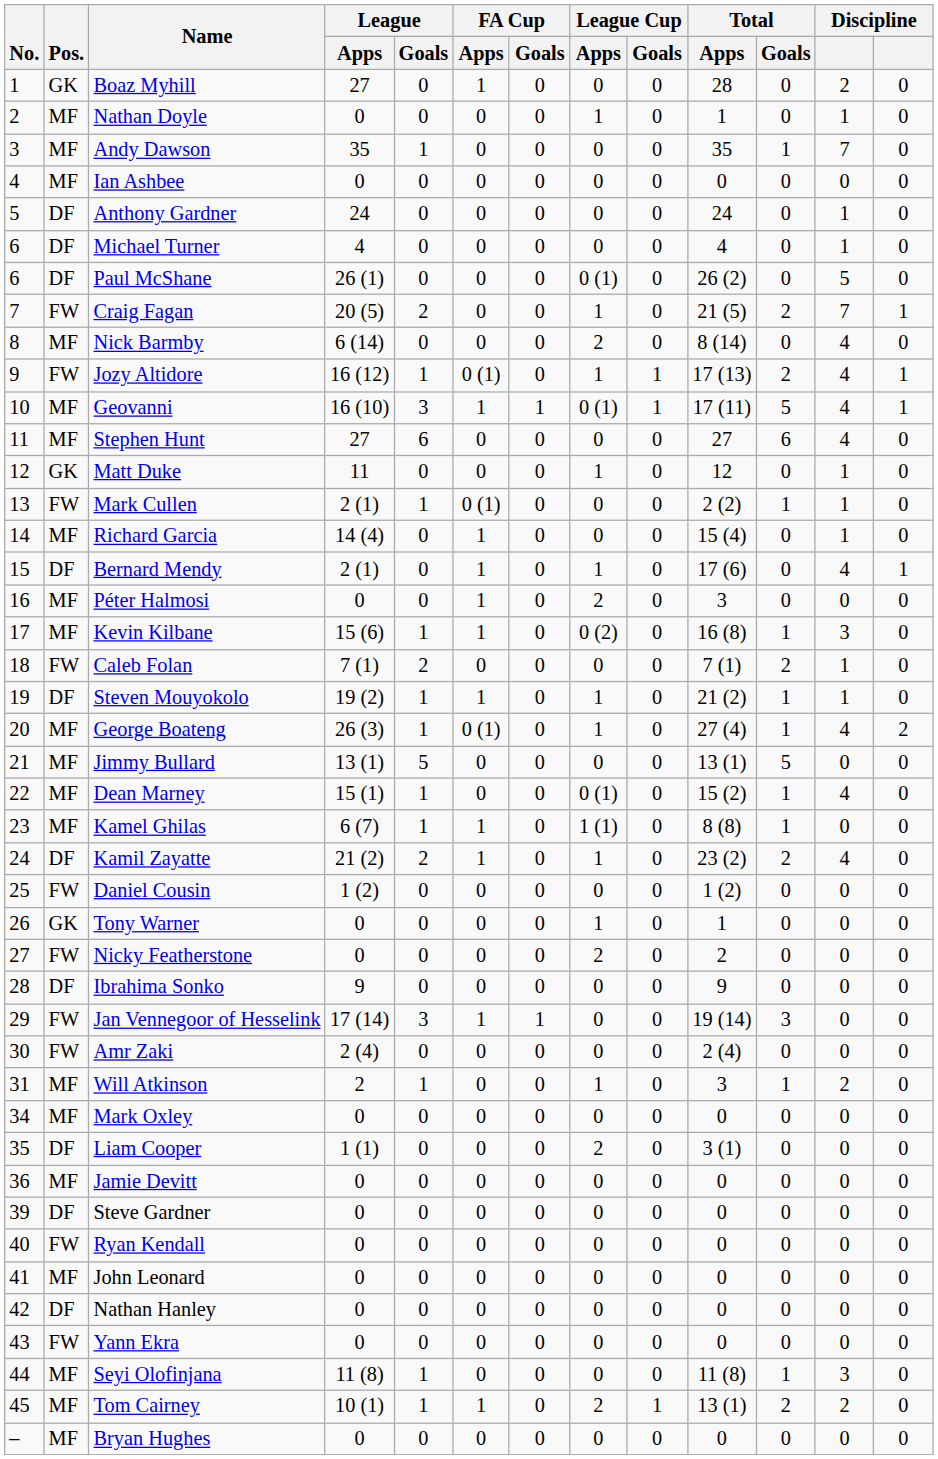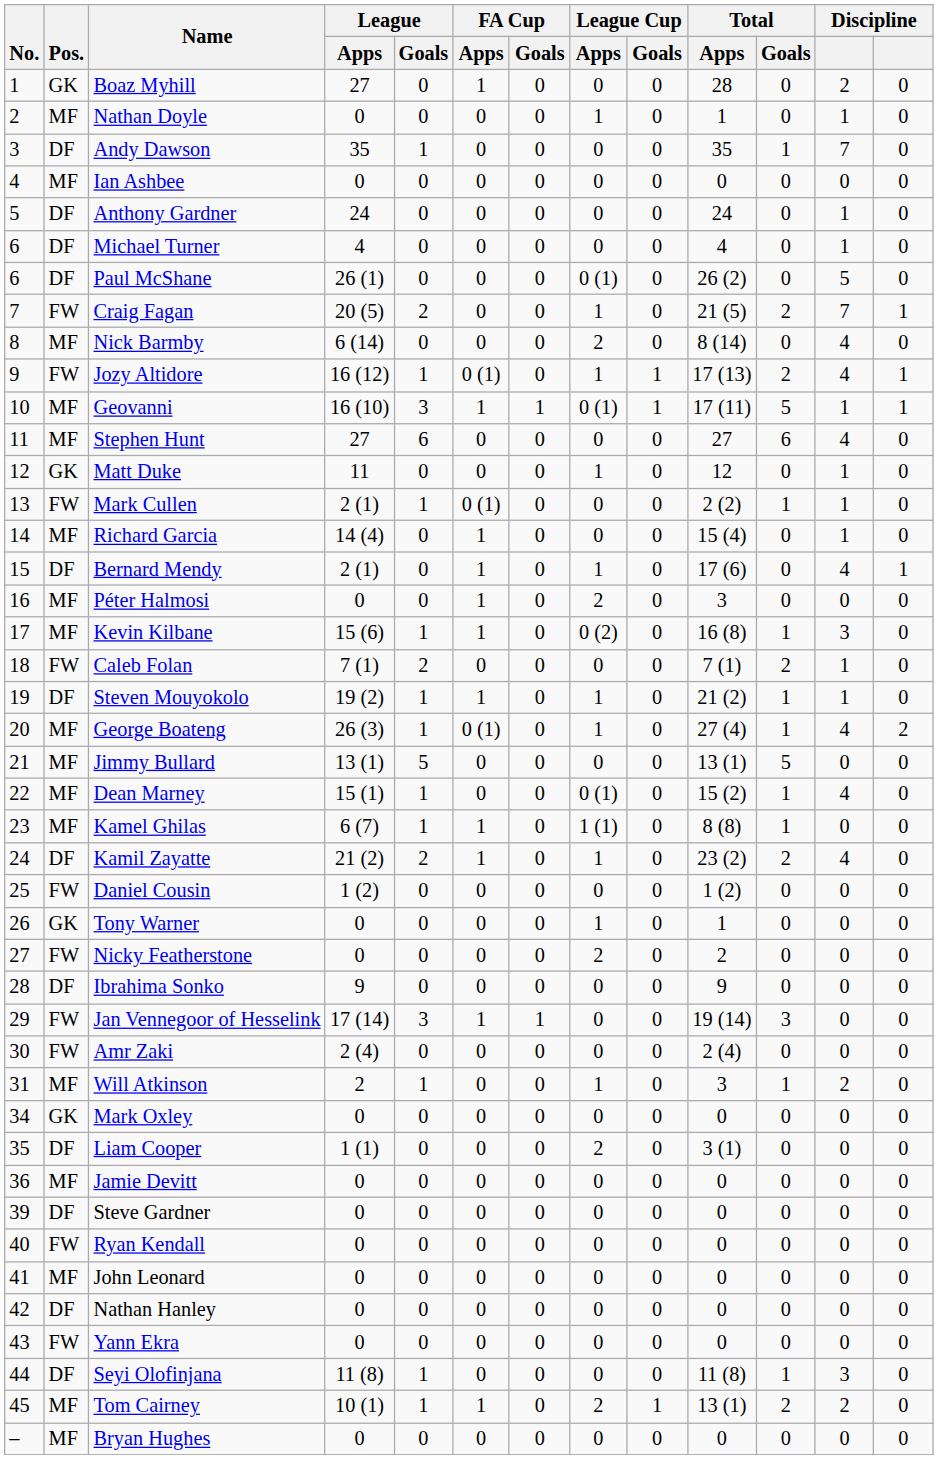Andy Dawson | Pos.: MF -> DF
Geovanni | column 12: 4 -> 1
Mark Oxley | Pos.: MF -> GK
Seyi Olofinjana | Pos.: MF -> DF
